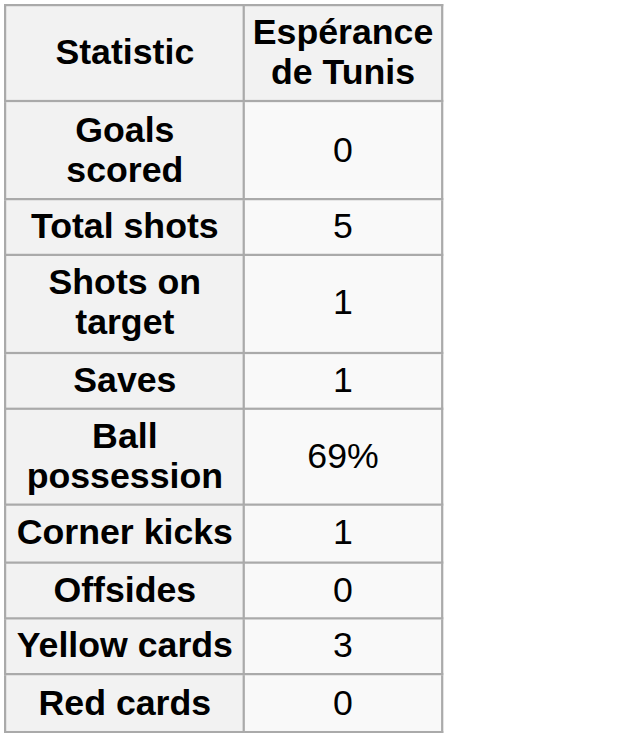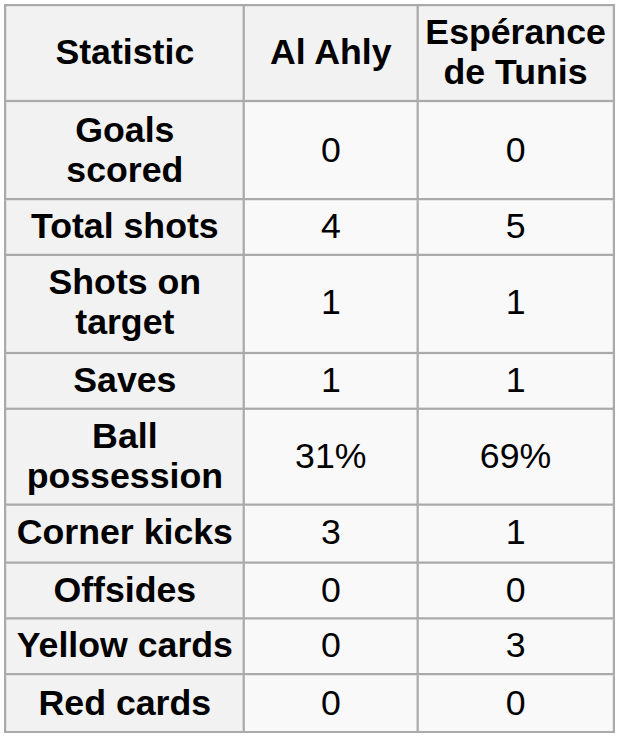+ column: Al Ahly | 0 | 4 | 1 | 1 | 31% | 3 | 0 | 0 | 0
